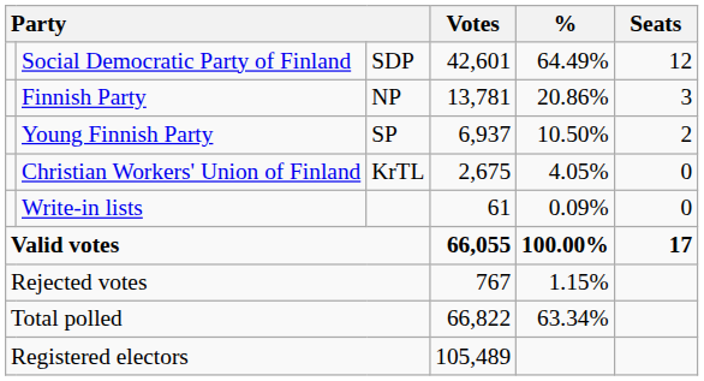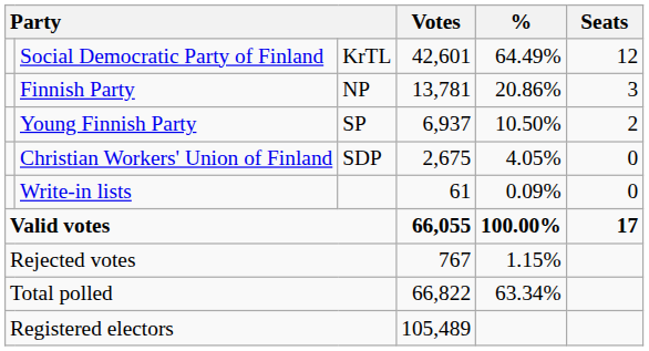Social Democratic Party of Finland | column 3: SDP -> KrTL
Christian Workers' Union of Finland | column 3: KrTL -> SDP
